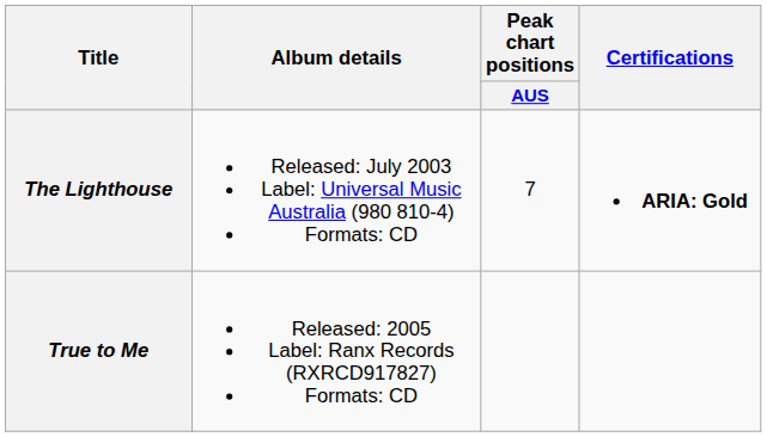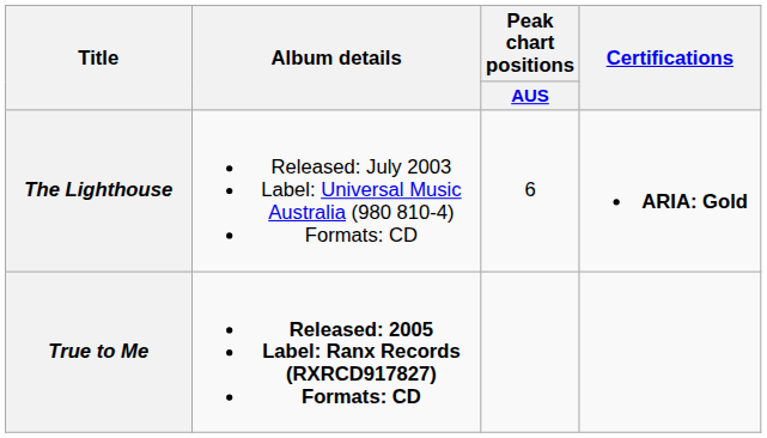The Lighthouse | Peak chart positions / AUS: 7 -> 6
True to Me | Album details: normal -> bold
